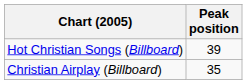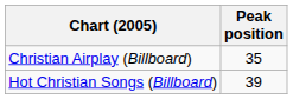rows swapped: Hot Christian Songs (Billboard) <-> Christian Airplay (Billboard)
